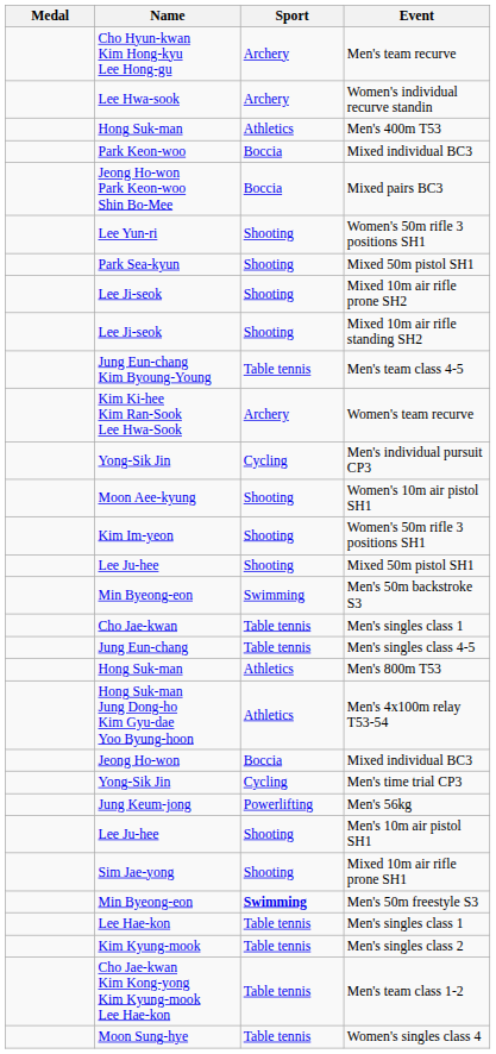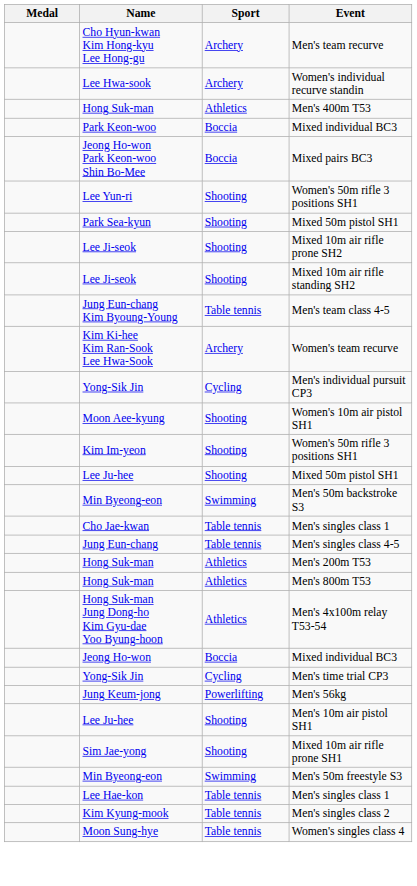+ row: Hong Suk-man | Athletics | Men's 200m T53
Men's 50m freestyle S3 | Sport: bold -> normal
- row: Cho Jae-kwan Kim Kong-yong Kim Kyung-mook Lee Hae-kon | Table tennis | Men's team class 1-2
